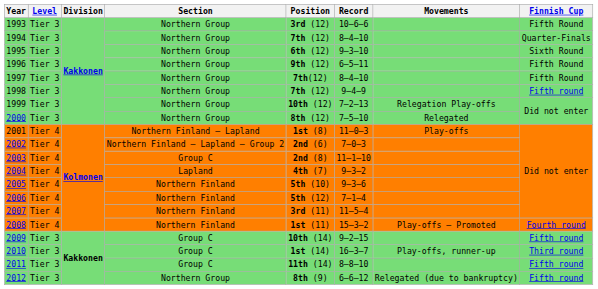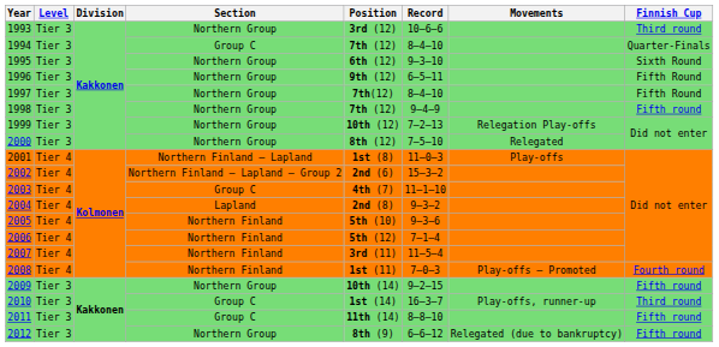1993 | Finnish Cup: Fifth Round -> Third round
1994 | Section: Northern Group -> Group C
2002 | Record: 7–0–3 -> 15–3–2
2003 | Position: 2nd (8) -> 4th (7)
2004 | Position: 4th (7) -> 2nd (8)
2008 | Record: 15–3–2 -> 7–0–3
2009 | Section: Group C -> Northern Group
